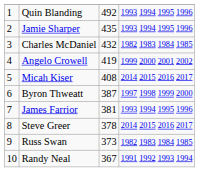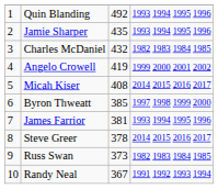Byron Thweatt | column 3: 387 -> 385
